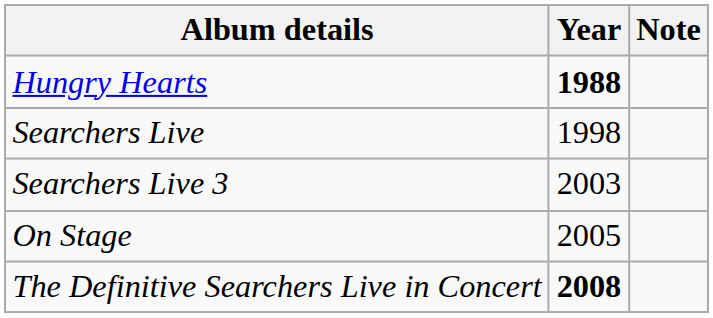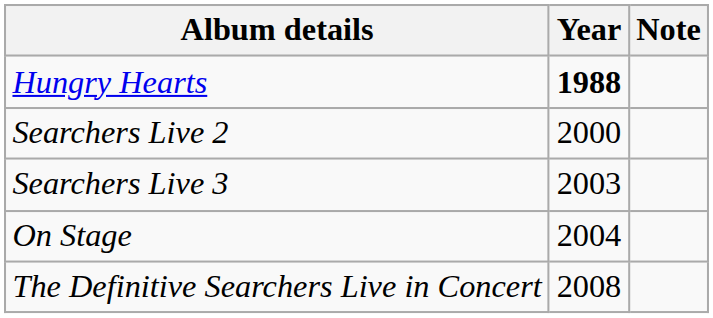- row: Searchers Live | 1998
+ row: Searchers Live 2 | 2000
On Stage | Year: 2005 -> 2004
The Definitive Searchers Live in Concert | Year: bold -> normal
